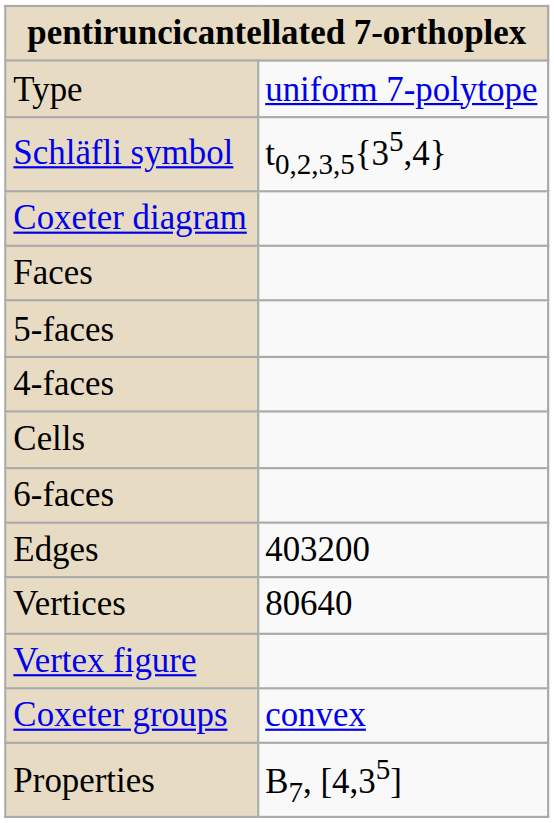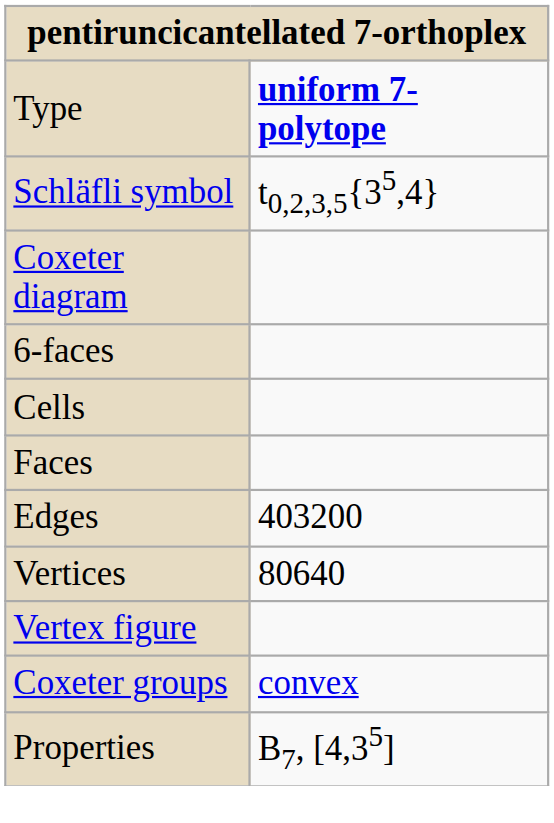Type | column 2: normal -> bold
rows swapped: 6-faces <-> Faces
- row: 5-faces
- row: 4-faces
